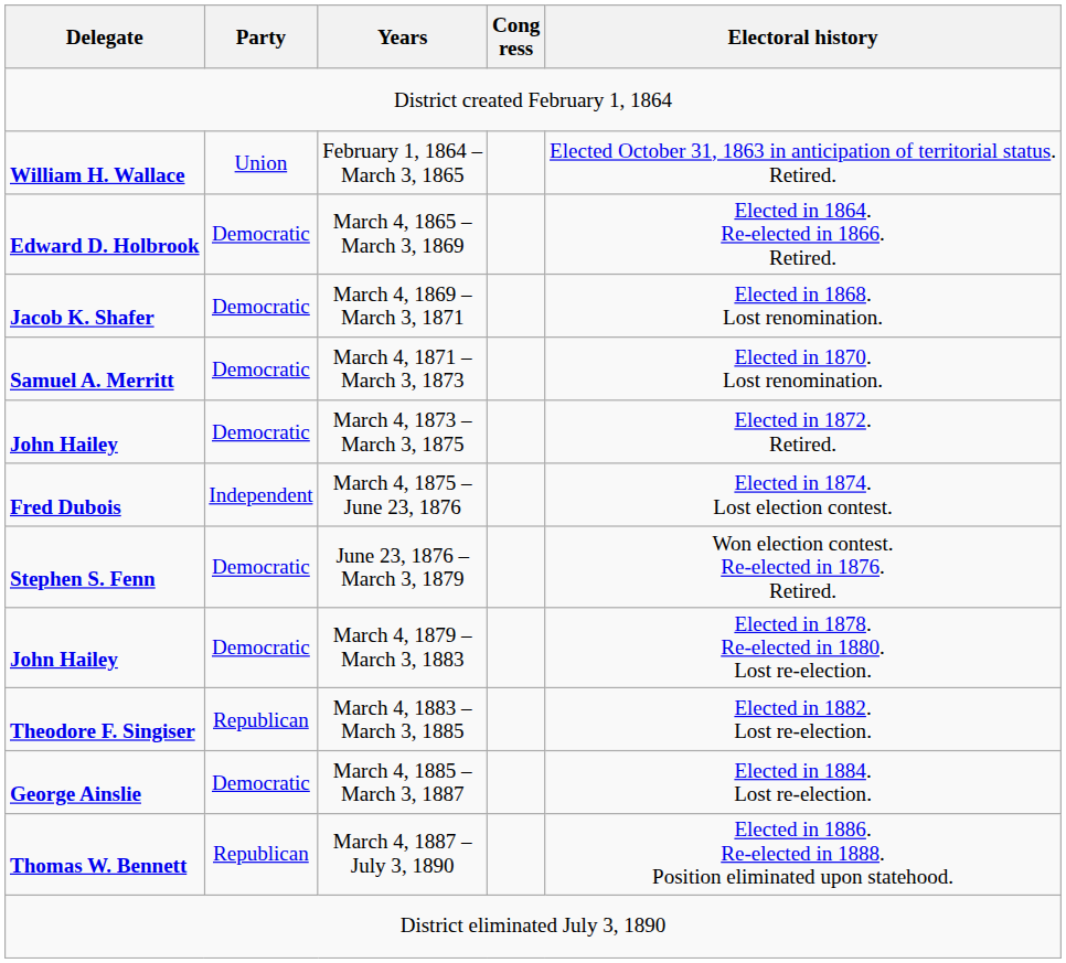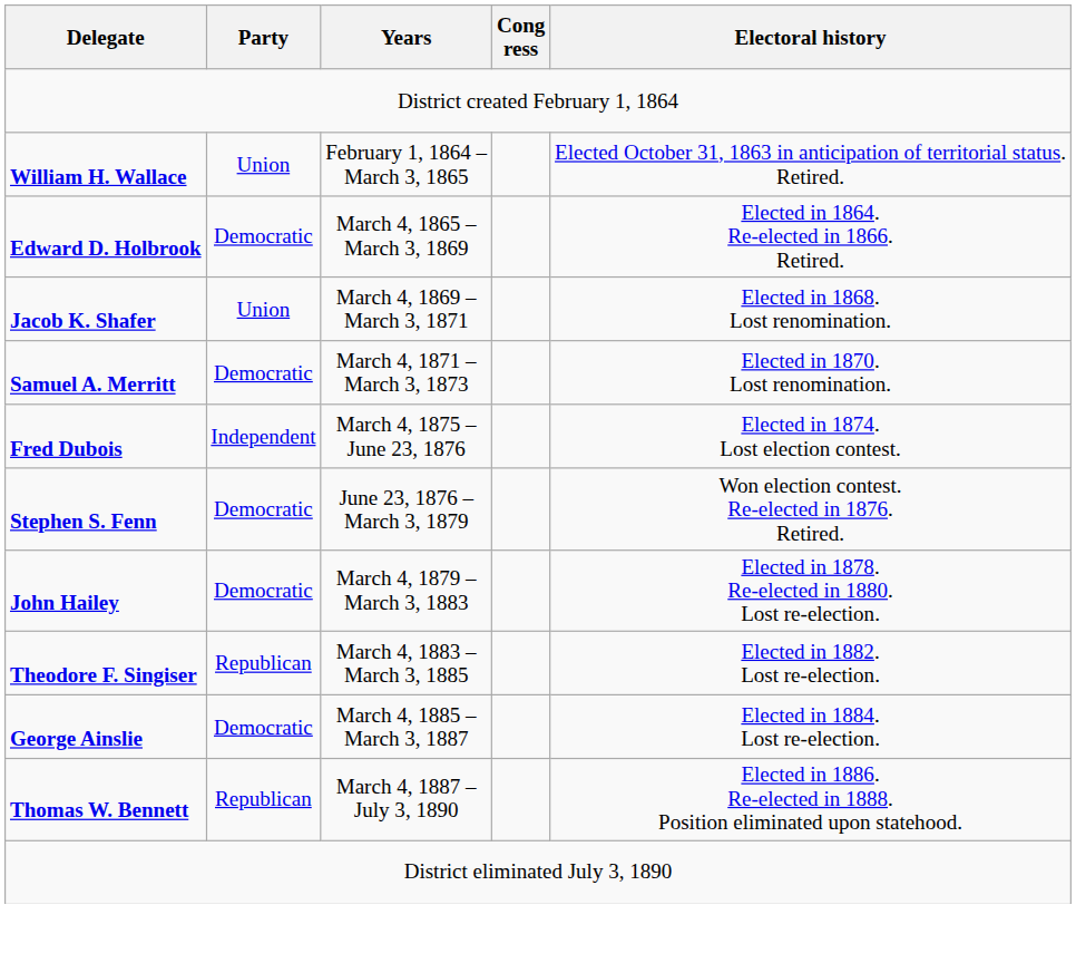March 4, 1869 – March 3, 1871 | Party: Democratic -> Union
- row: John Hailey | Democratic | March 4, 1873 – March 3, 1875 | Elected in 1872. Retired.
